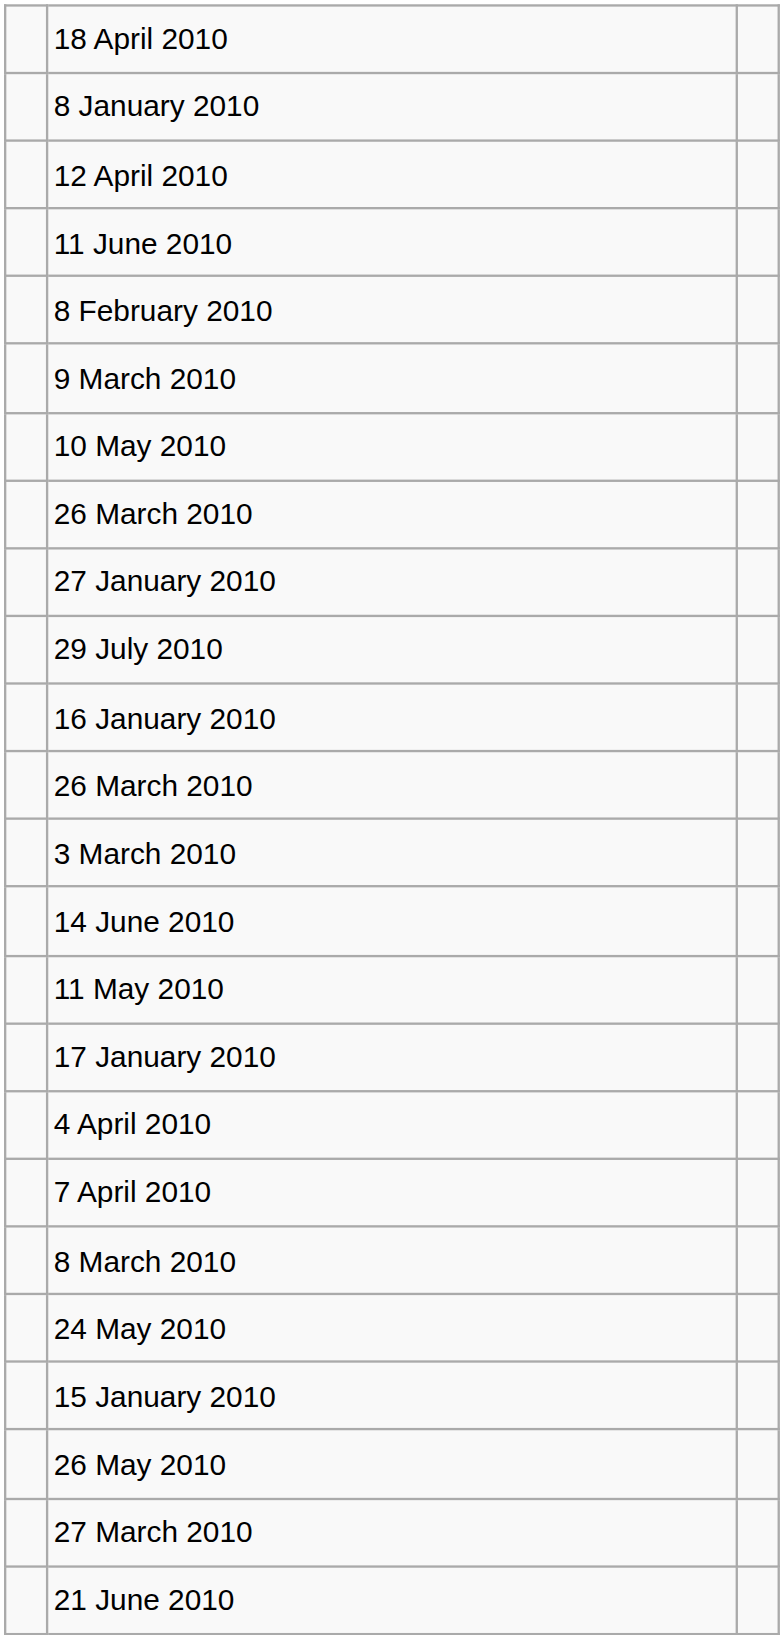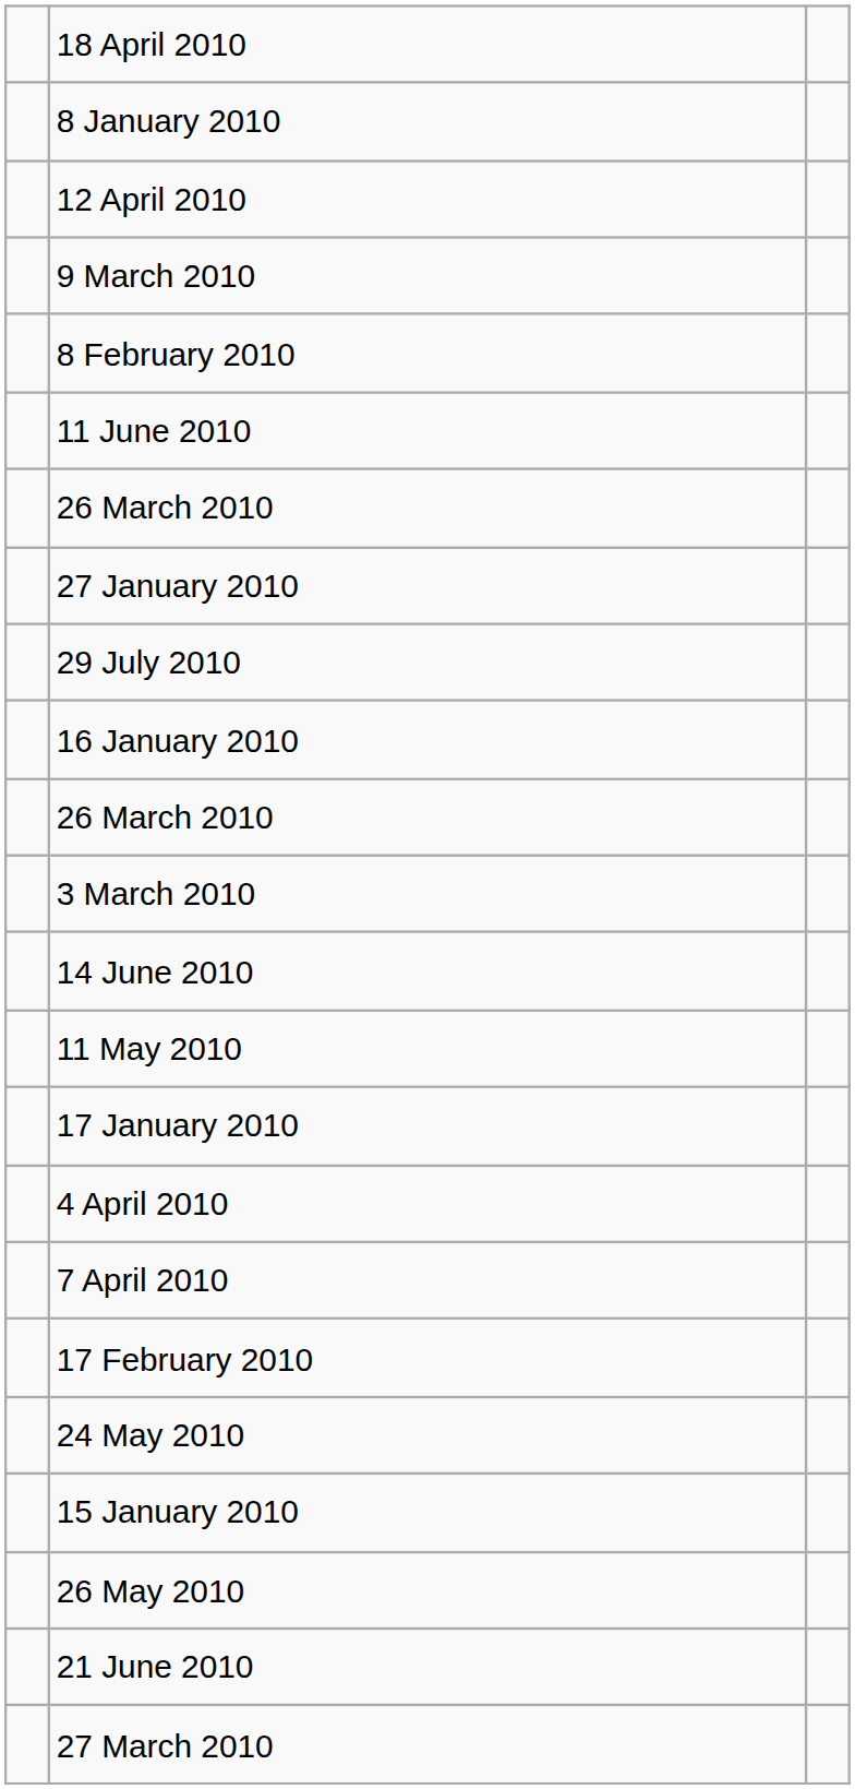rows swapped: 11 June 2010 <-> 9 March 2010
- row: 10 May 2010
- row: 8 March 2010
+ row: 17 February 2010
rows swapped: 27 March 2010 <-> 21 June 2010
